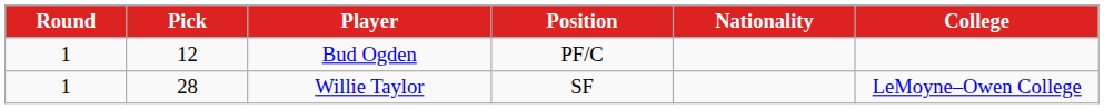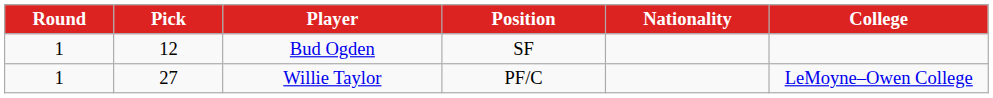Bud Ogden | Position: PF/C -> SF
Willie Taylor | Pick: 28 -> 27
Willie Taylor | Position: SF -> PF/C
